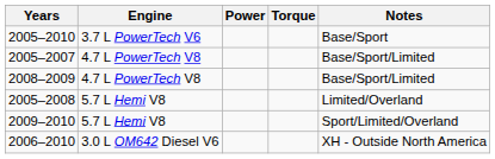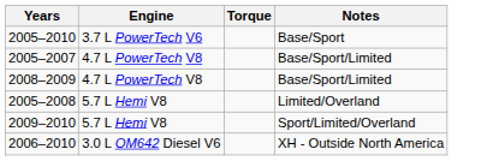- column: Power
